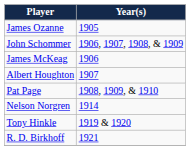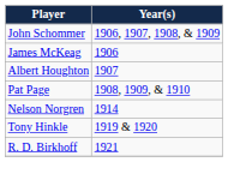- row: James Ozanne | 1905
